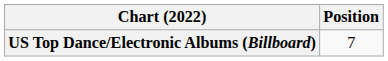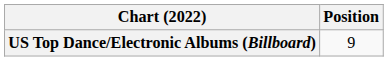US Top Dance/Electronic Albums (Billboard) | Position: 7 -> 9
